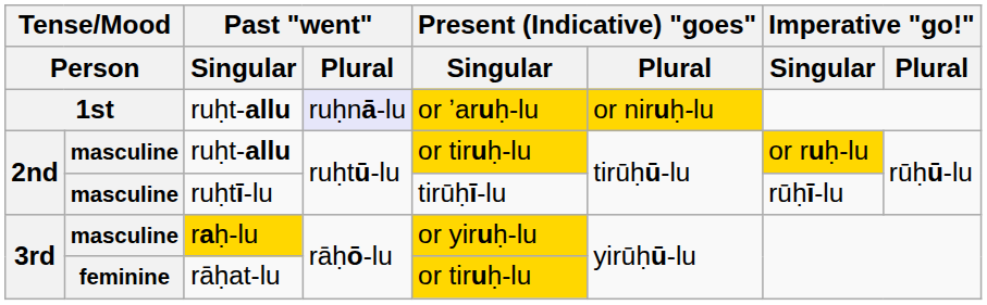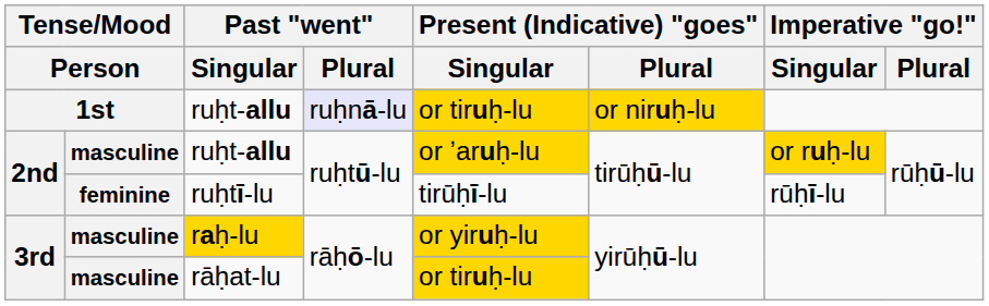1st / ruḥt-allu | Present (Indicative) "goes" / Singular: or ʼaruḥ-lu -> or tiruḥ-lu
2nd / ruḥt-allu | Present (Indicative) "goes" / Singular: or tiruḥ-lu -> or ʼaruḥ-lu
ruḥtī-lu | column 2: masculine -> feminine
rāḥat-lu | column 2: feminine -> masculine
